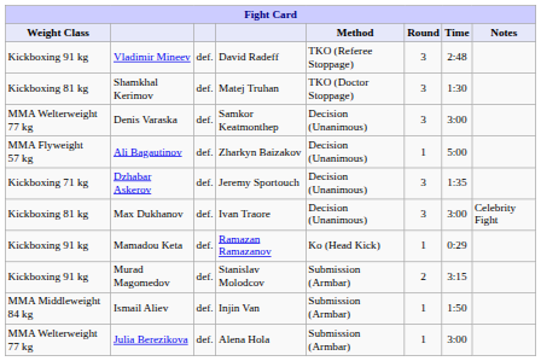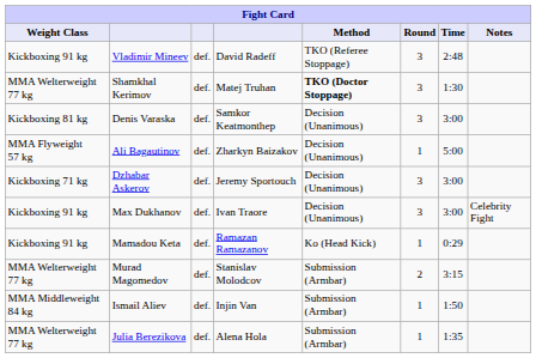Shamkhal Kerimov | Weight Class: Kickboxing 81 kg -> MMA Welterweight 77 kg
Shamkhal Kerimov | Method: normal -> bold
Denis Varaska | Weight Class: MMA Welterweight 77 kg -> Kickboxing 81 kg
Dzhabar Askerov | Time: 1:35 -> 3:00
Max Dukhanov | Weight Class: Kickboxing 81 kg -> Kickboxing 91 kg
Murad Magomedov | Weight Class: Kickboxing 91 kg -> MMA Welterweight 77 kg
Julia Berezikova | Time: 3:00 -> 1:35
